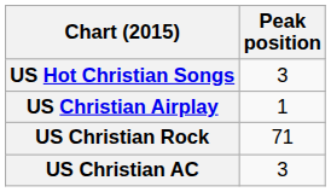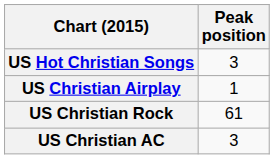US Christian Rock | Peak position: 71 -> 61
